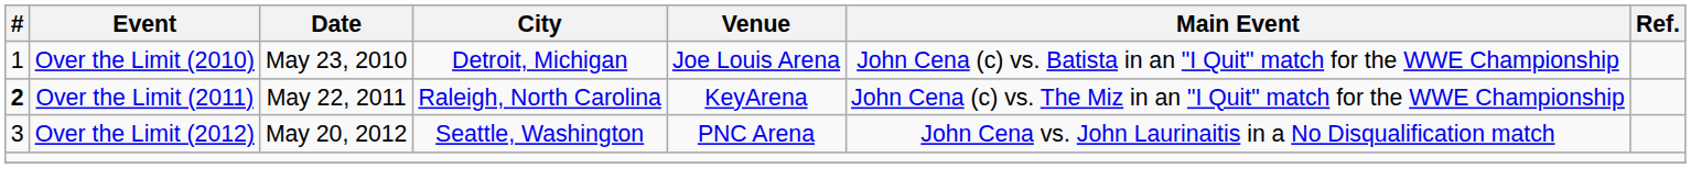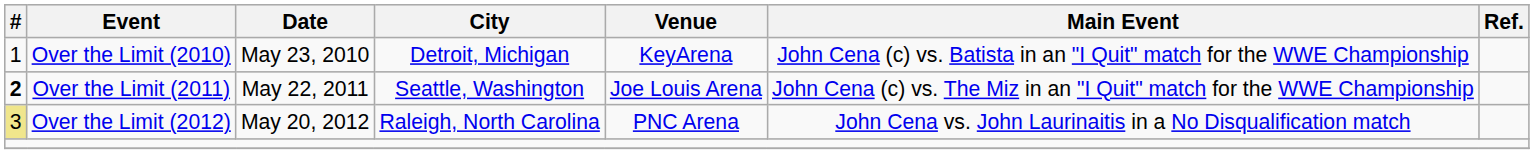Over the Limit (2010) | Venue: Joe Louis Arena -> KeyArena
Over the Limit (2011) | City: Raleigh, North Carolina -> Seattle, Washington
Over the Limit (2011) | Venue: KeyArena -> Joe Louis Arena
Over the Limit (2012) | #: no background -> khaki background
Over the Limit (2012) | City: Seattle, Washington -> Raleigh, North Carolina
